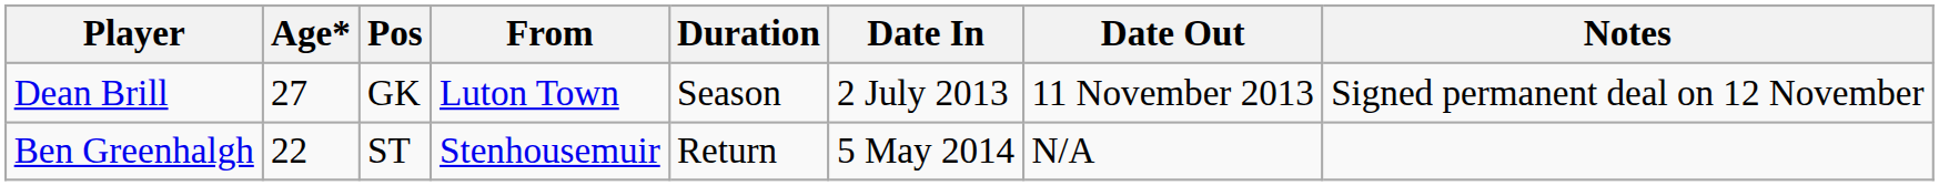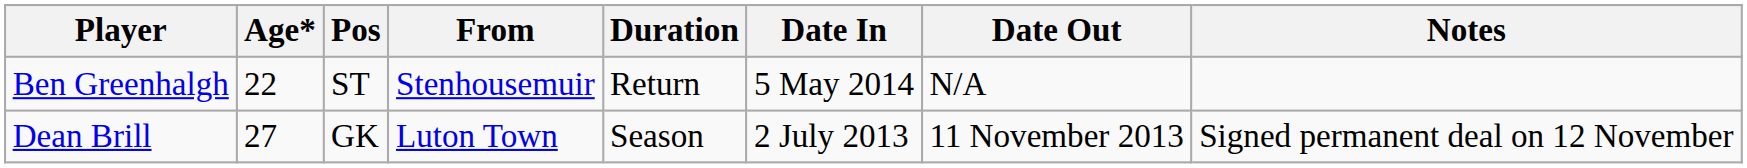rows swapped: Dean Brill <-> Ben Greenhalgh
